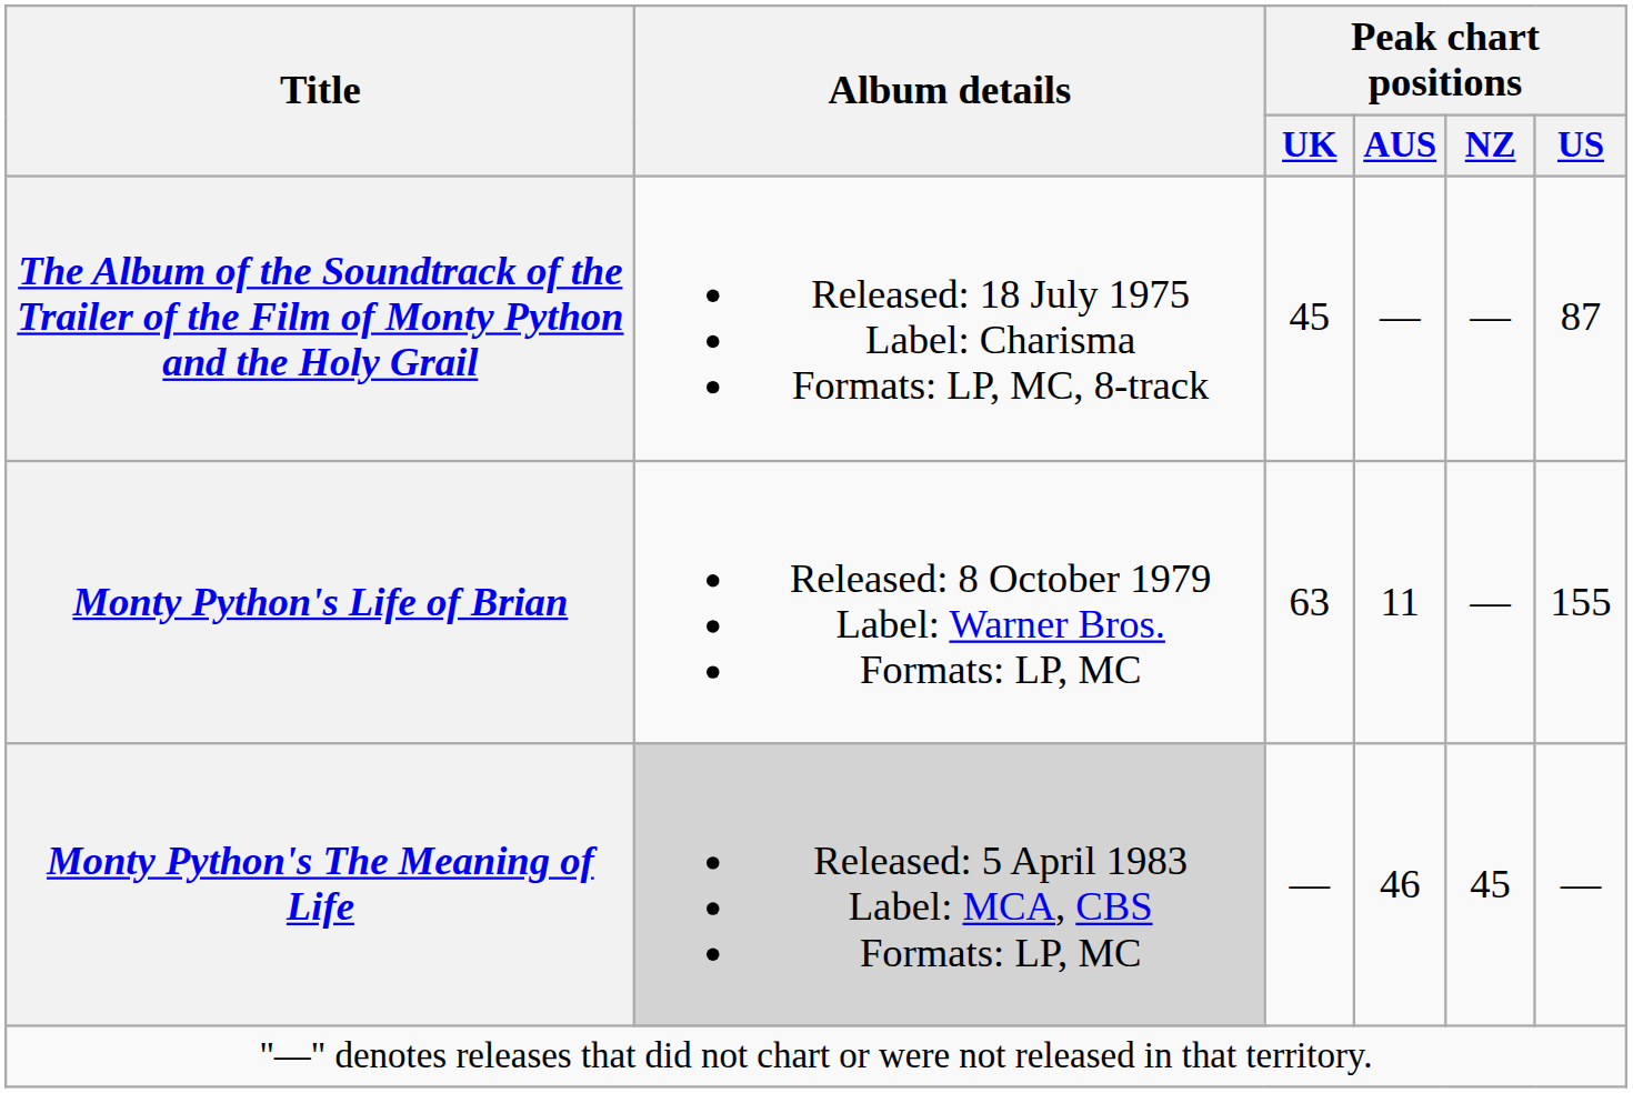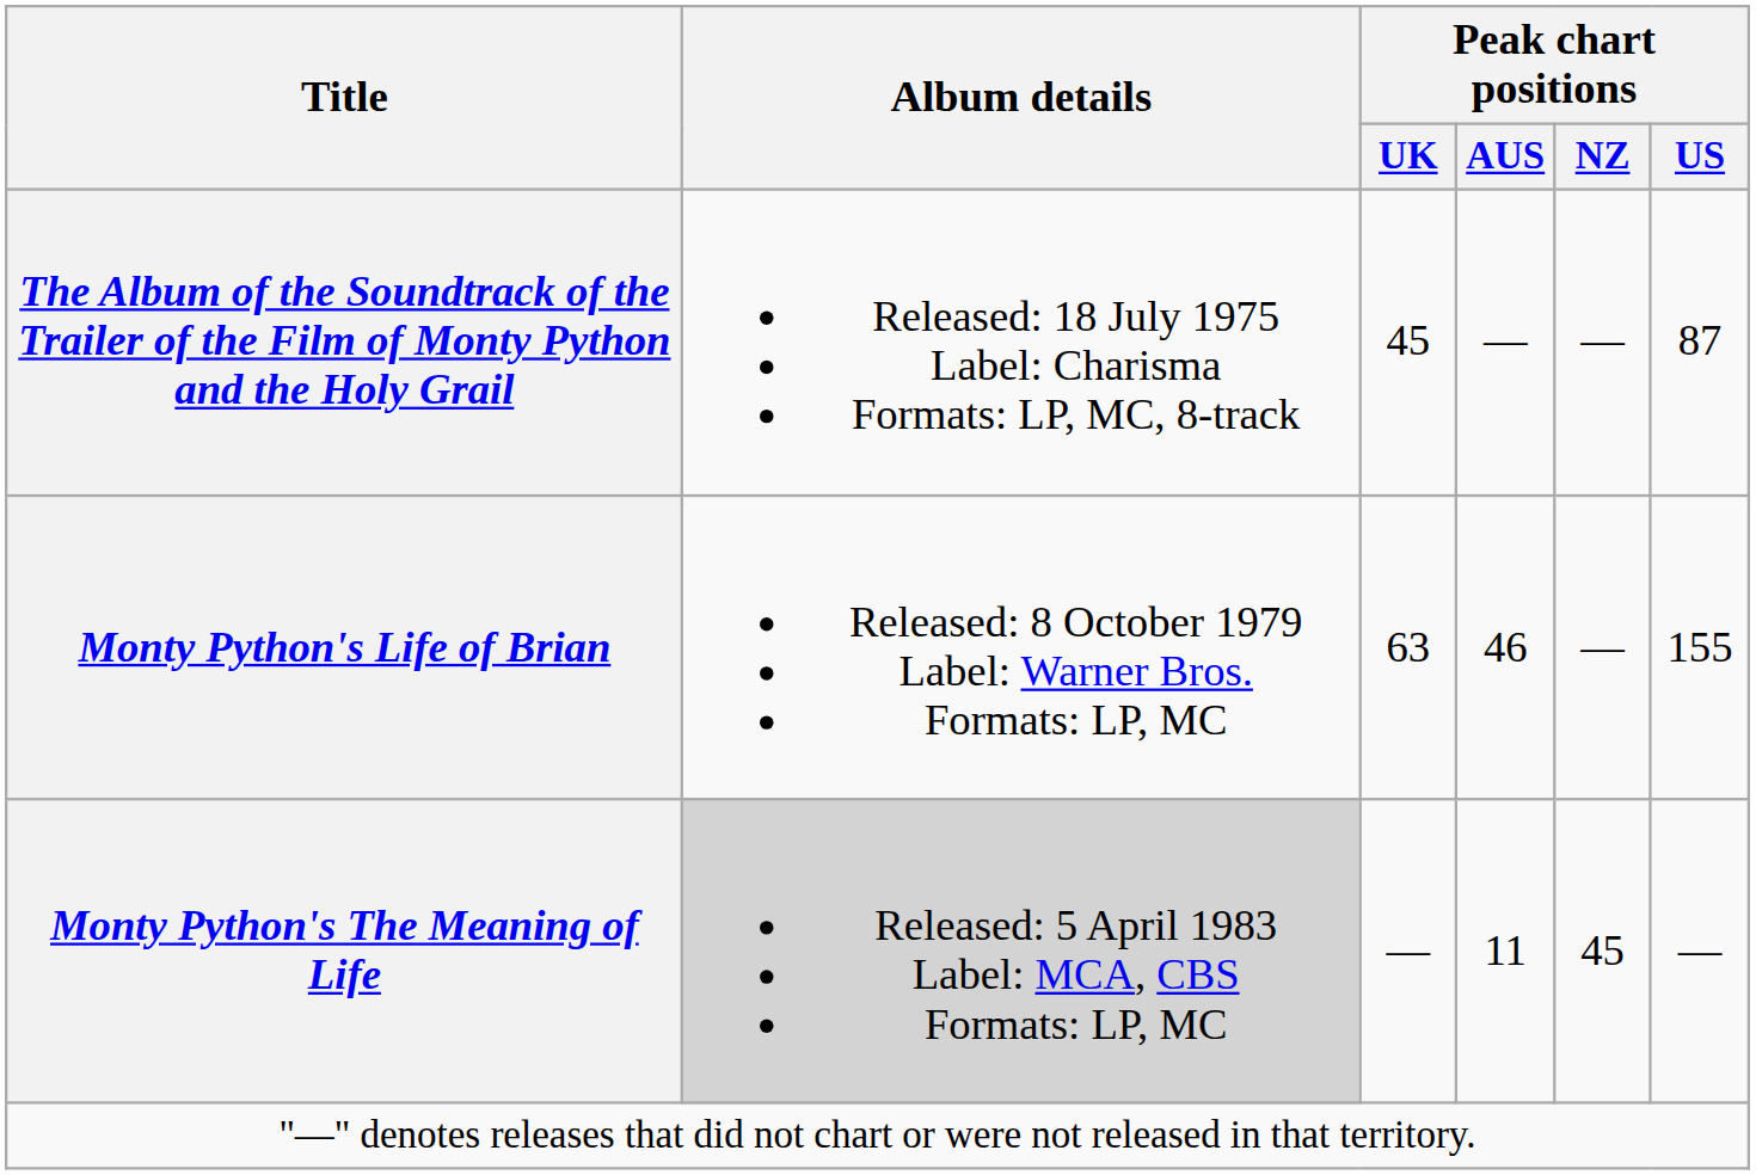Monty Python's Life of Brian | Peak chart positions / AUS: 11 -> 46
Monty Python's The Meaning of Life | Peak chart positions / AUS: 46 -> 11
